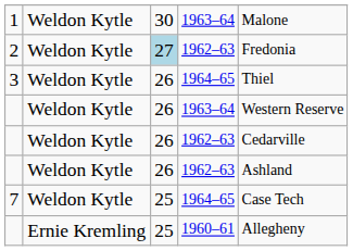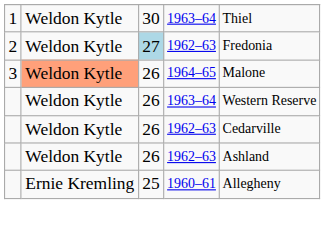1 | column 5: Malone -> Thiel
3 | column 2: no background -> lightsalmon background
3 | column 5: Thiel -> Malone
- row: 7 | Weldon Kytle | 25 | 1964–65 | Case Tech
